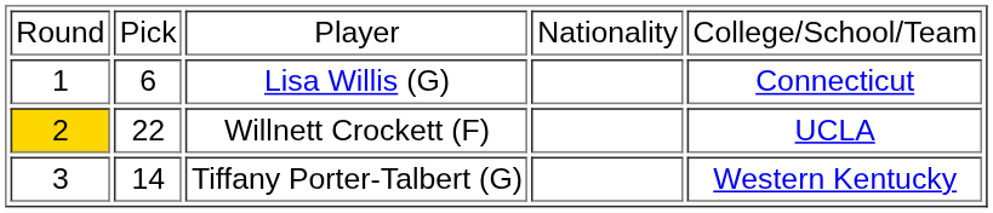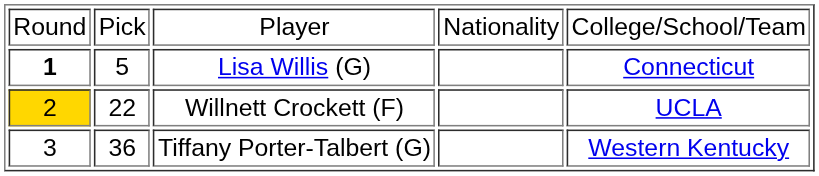Lisa Willis (G) | column 1: normal -> bold
Lisa Willis (G) | column 2: 6 -> 5
Tiffany Porter-Talbert (G) | column 2: 14 -> 36
